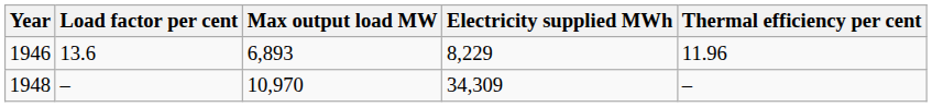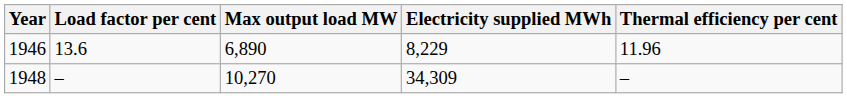1946 | Max output load MW: 6,893 -> 6,890
1948 | Max output load MW: 10,970 -> 10,270
